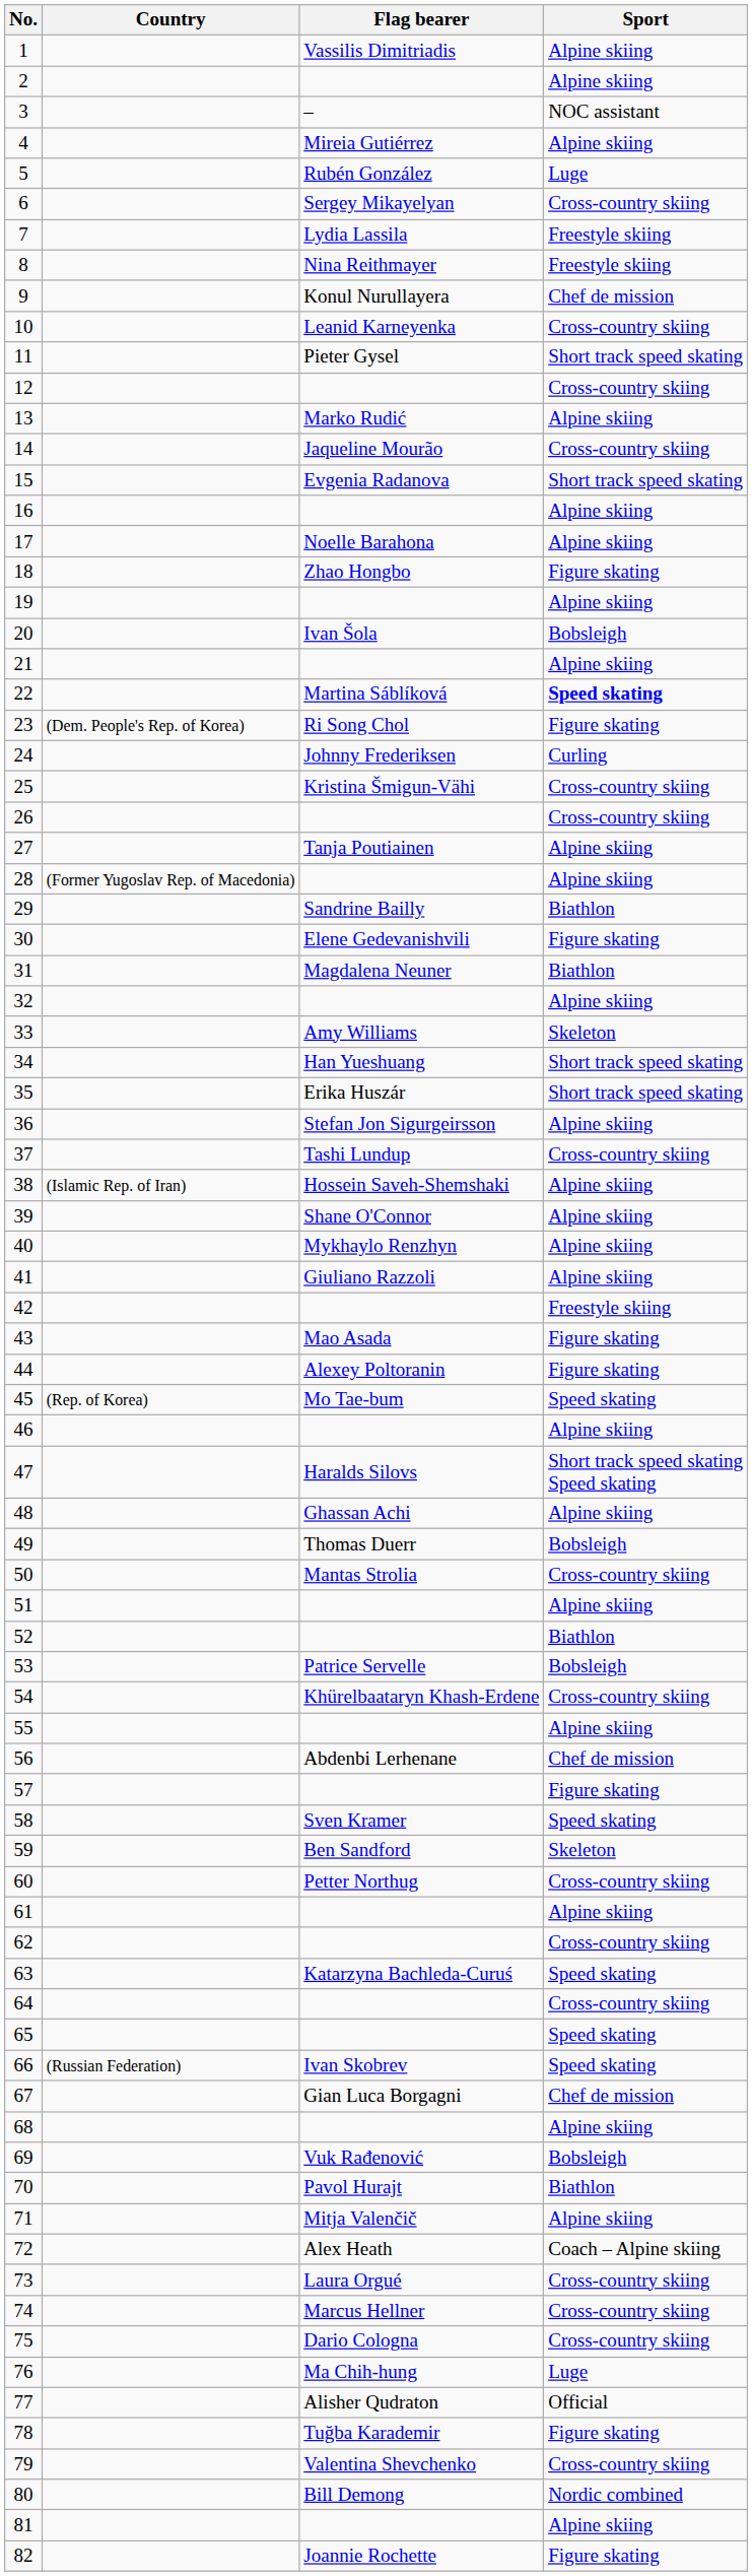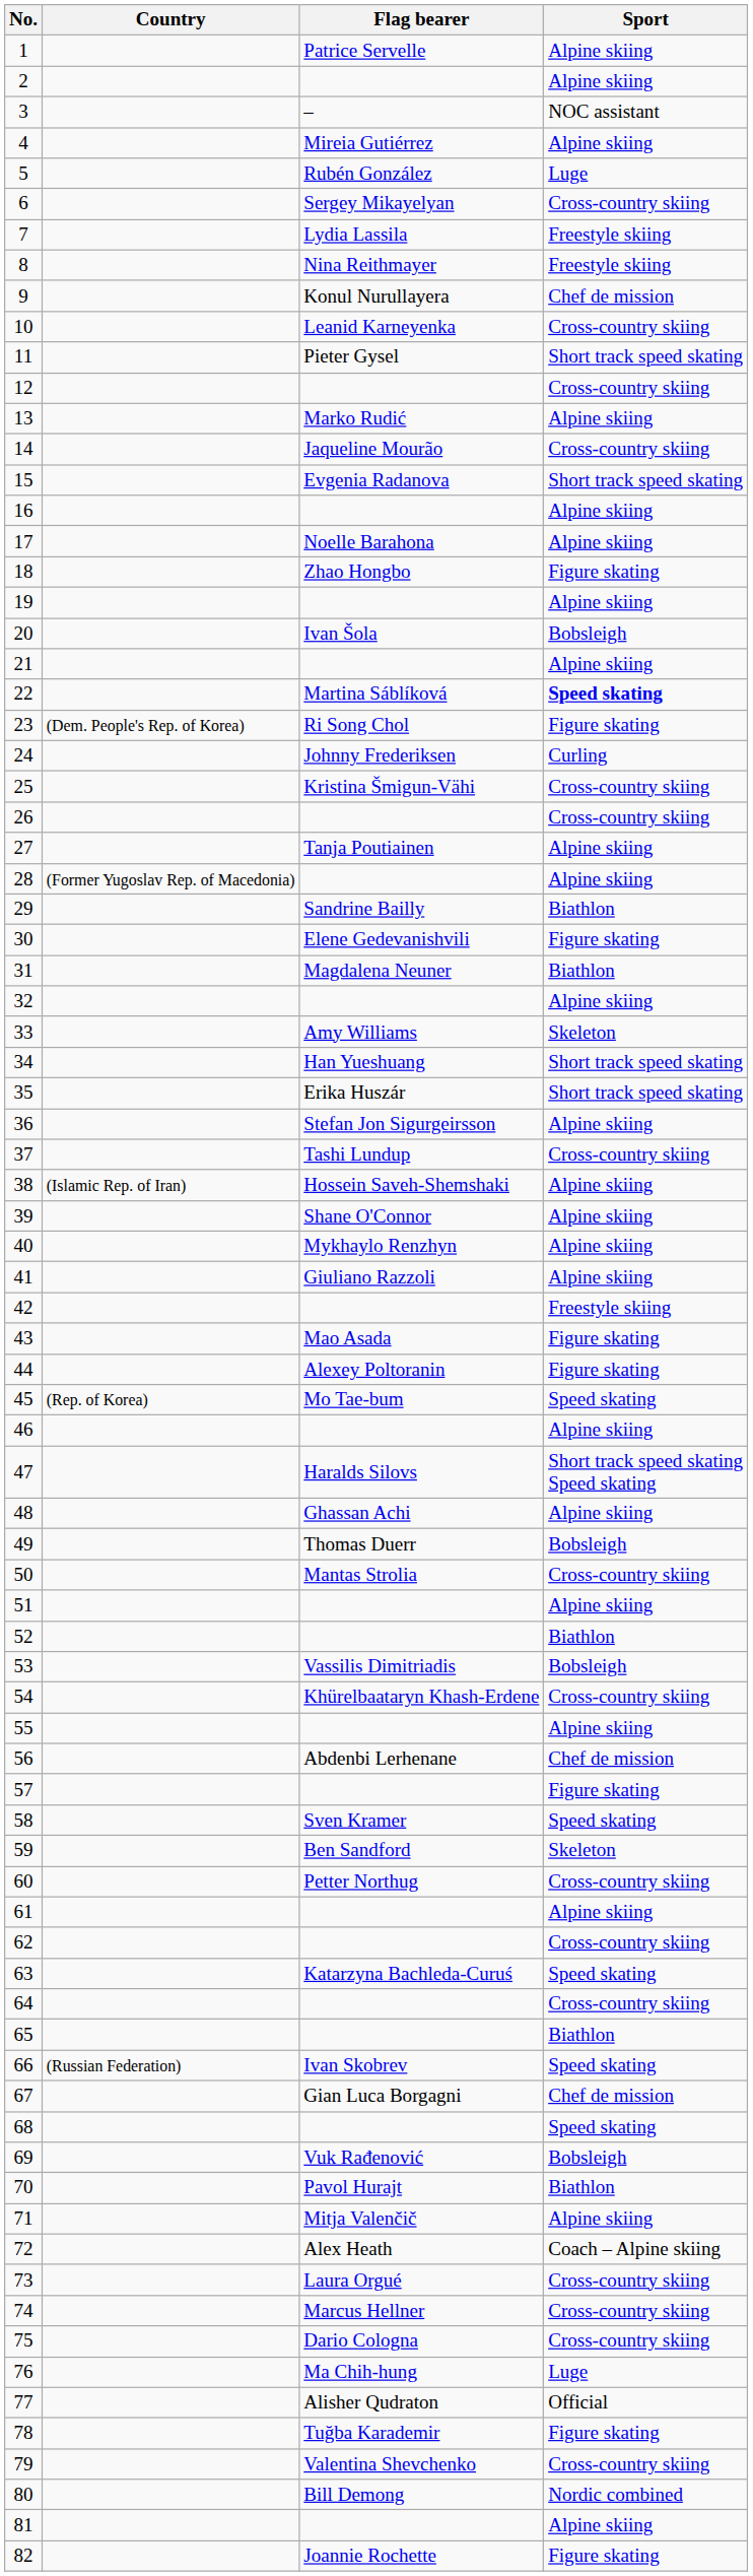1 | Flag bearer: Vassilis Dimitriadis -> Patrice Servelle
53 | Flag bearer: Patrice Servelle -> Vassilis Dimitriadis
65 | Sport: Speed skating -> Biathlon
68 | Sport: Alpine skiing -> Speed skating
